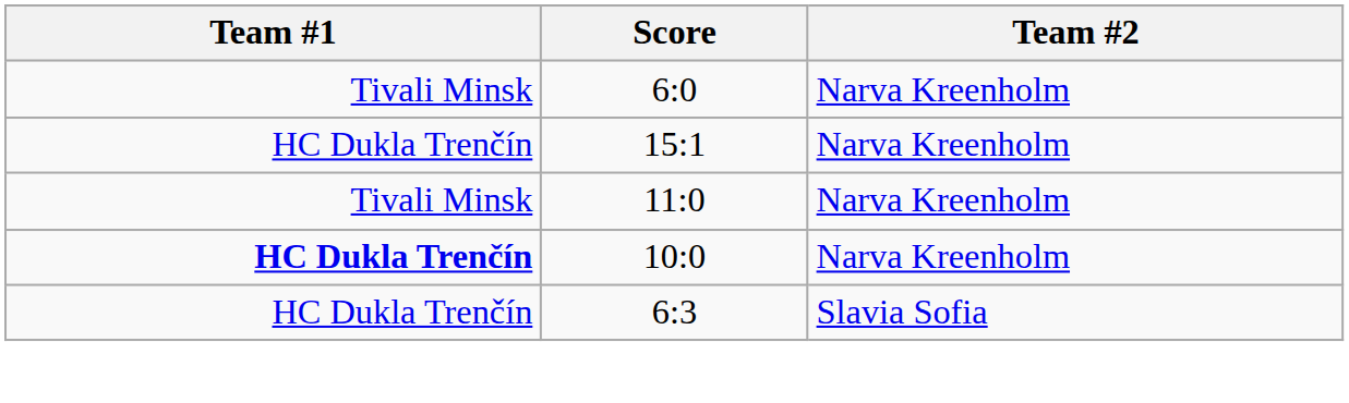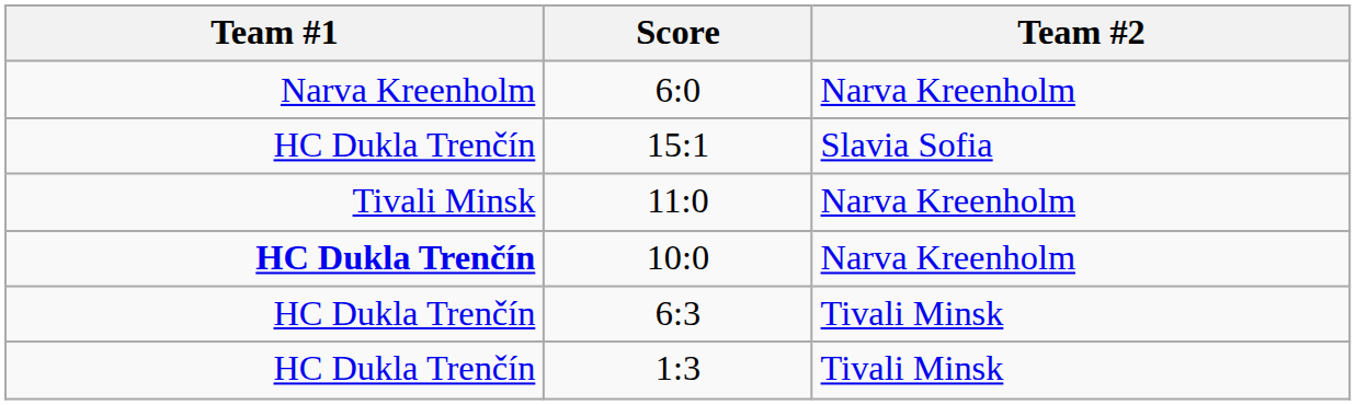6:0 | Team #1: Tivali Minsk -> Narva Kreenholm
15:1 | Team #2: Narva Kreenholm -> Slavia Sofia
6:3 | Team #2: Slavia Sofia -> Tivali Minsk
+ row: HC Dukla Trenčín | 1:3 | Tivali Minsk
